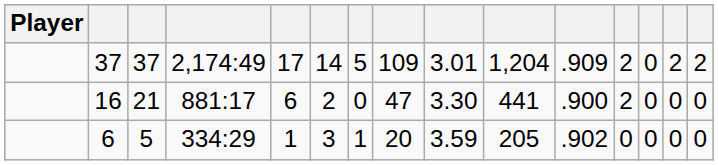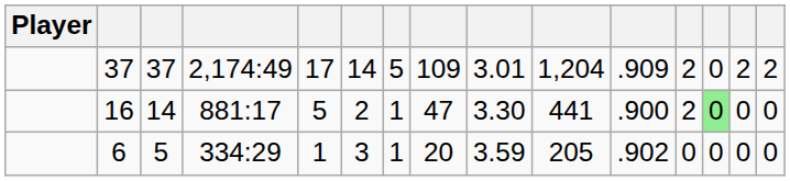16 | column 3: 21 -> 14
16 | column 5: 6 -> 5
16 | column 7: 0 -> 1
16 | column 13: no background -> lightgreen background
